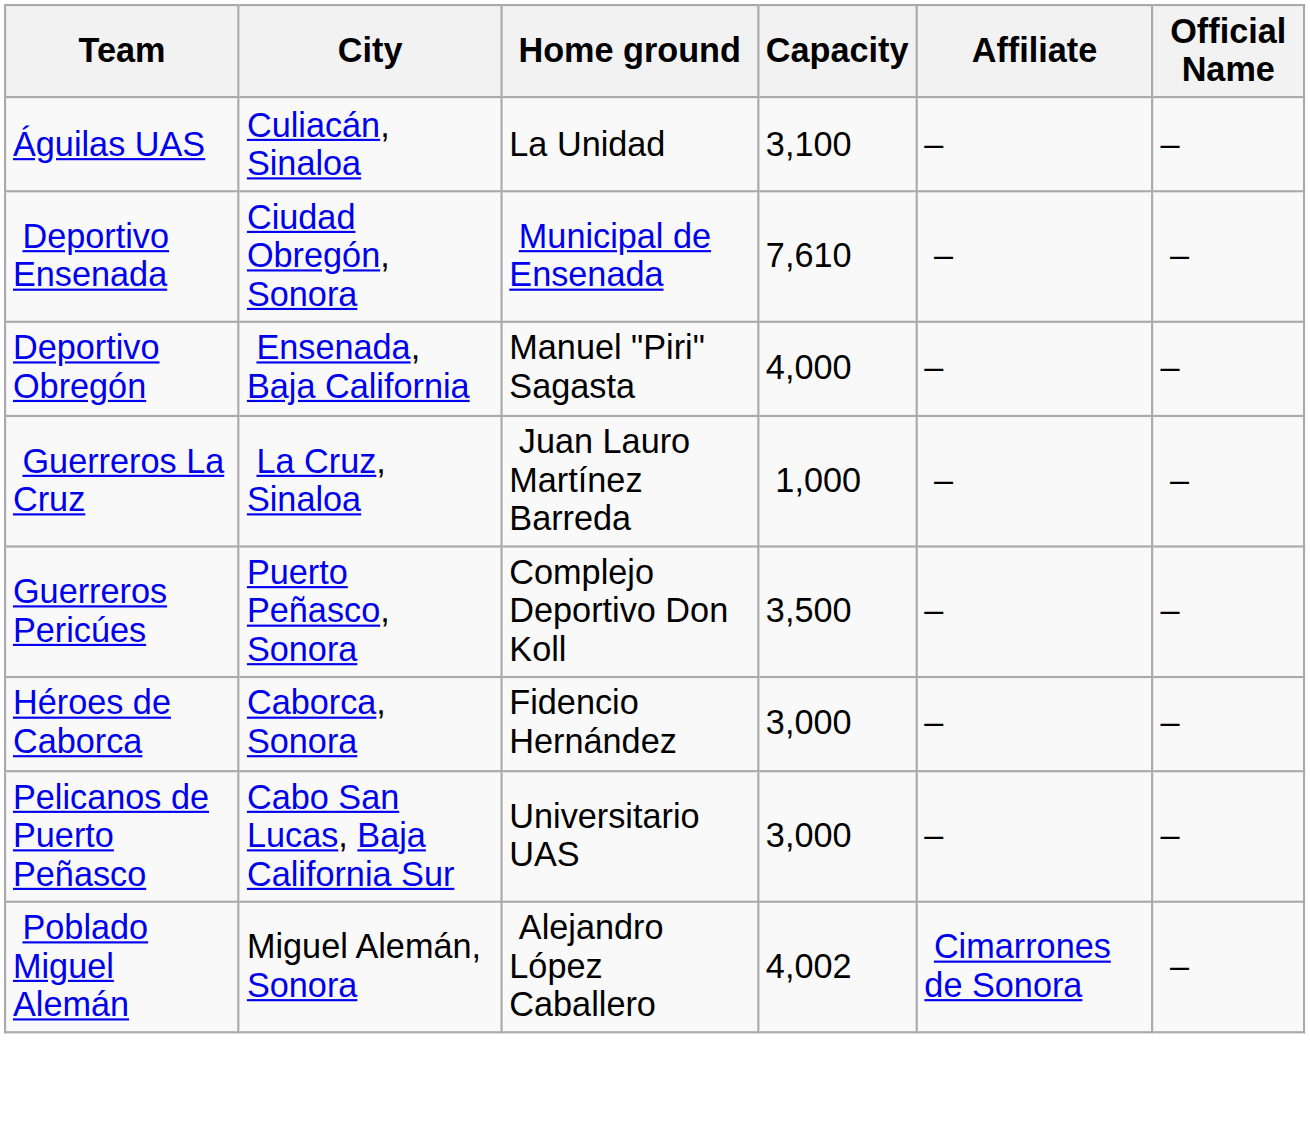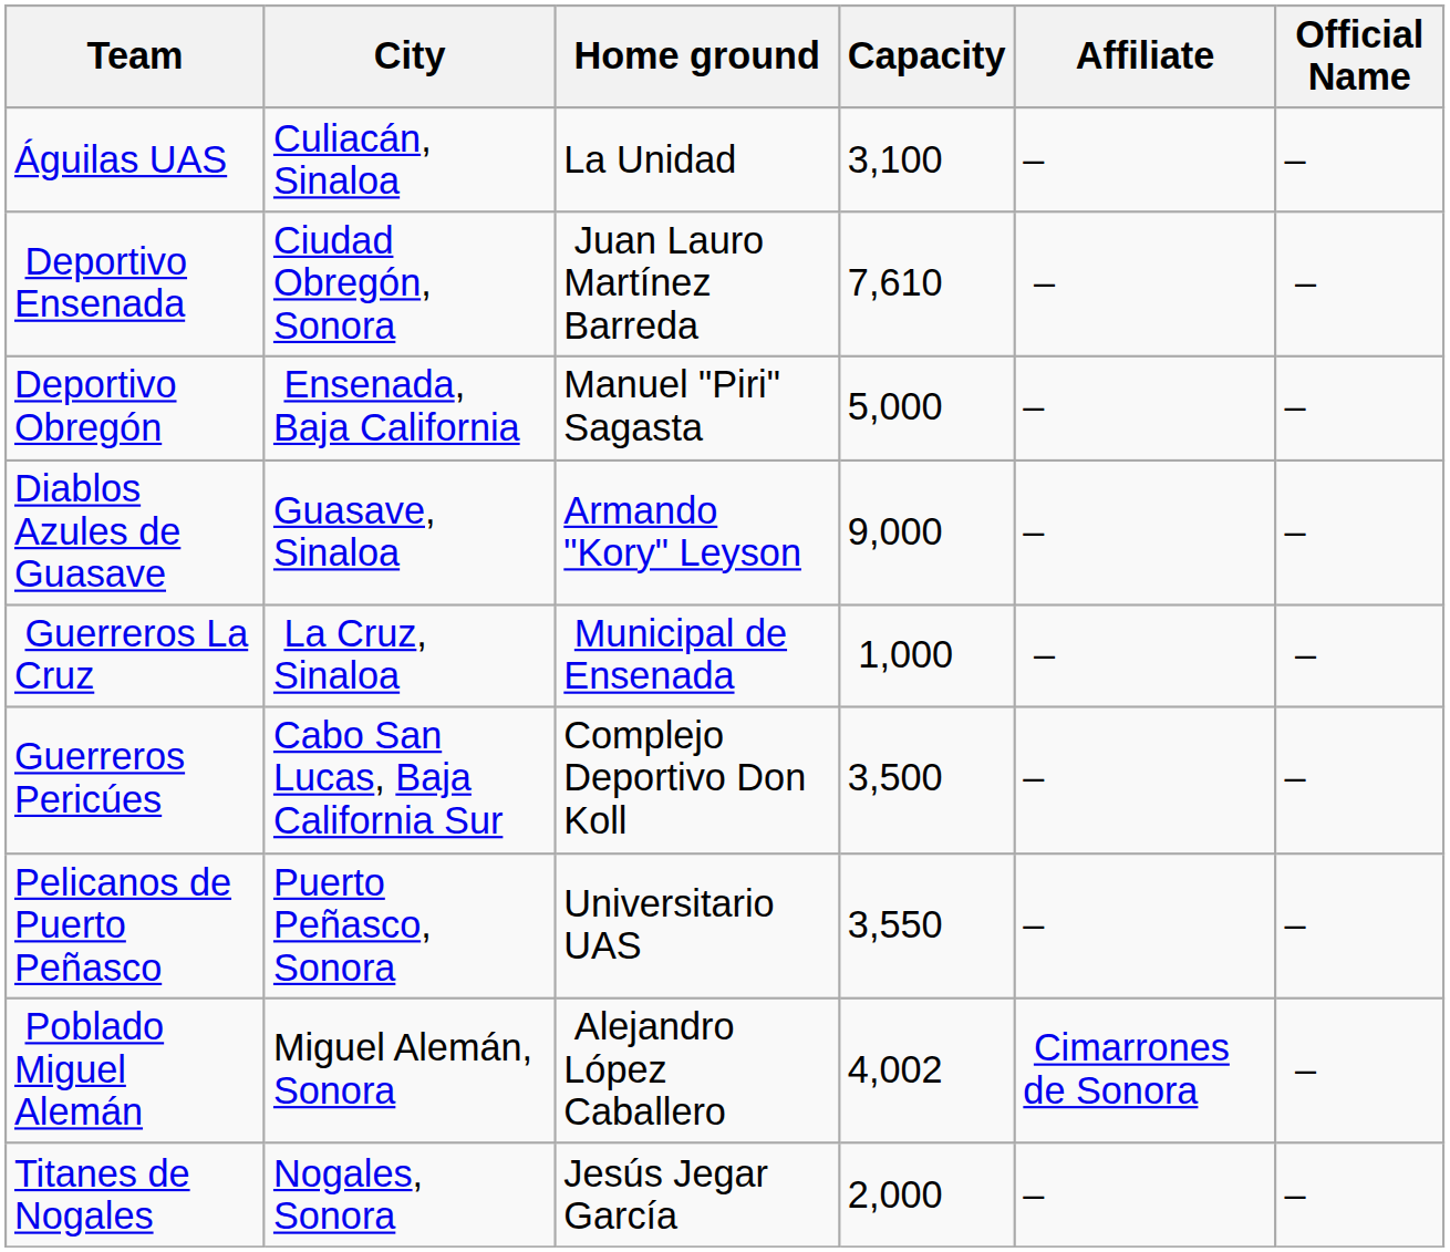Deportivo Ensenada | Home ground: Municipal de Ensenada -> Juan Lauro Martínez Barreda
Deportivo Obregón | Capacity: 4,000 -> 5,000
+ row: Diablos Azules de Guasave | Guasave, Sinaloa | Armando "Kory" Leyson | 9,000 | – | –
Guerreros La Cruz | Home ground: Juan Lauro Martínez Barreda -> Municipal de Ensenada
Guerreros Pericúes | City: Puerto Peñasco, Sonora -> Cabo San Lucas, Baja California Sur
- row: Héroes de Caborca | Caborca, Sonora | Fidencio Hernández | 3,000 | – | –
Pelicanos de Puerto Peñasco | City: Cabo San Lucas, Baja California Sur -> Puerto Peñasco, Sonora
Pelicanos de Puerto Peñasco | Capacity: 3,000 -> 3,550
+ row: Titanes de Nogales | Nogales, Sonora | Jesús Jegar García | 2,000 | – | –
